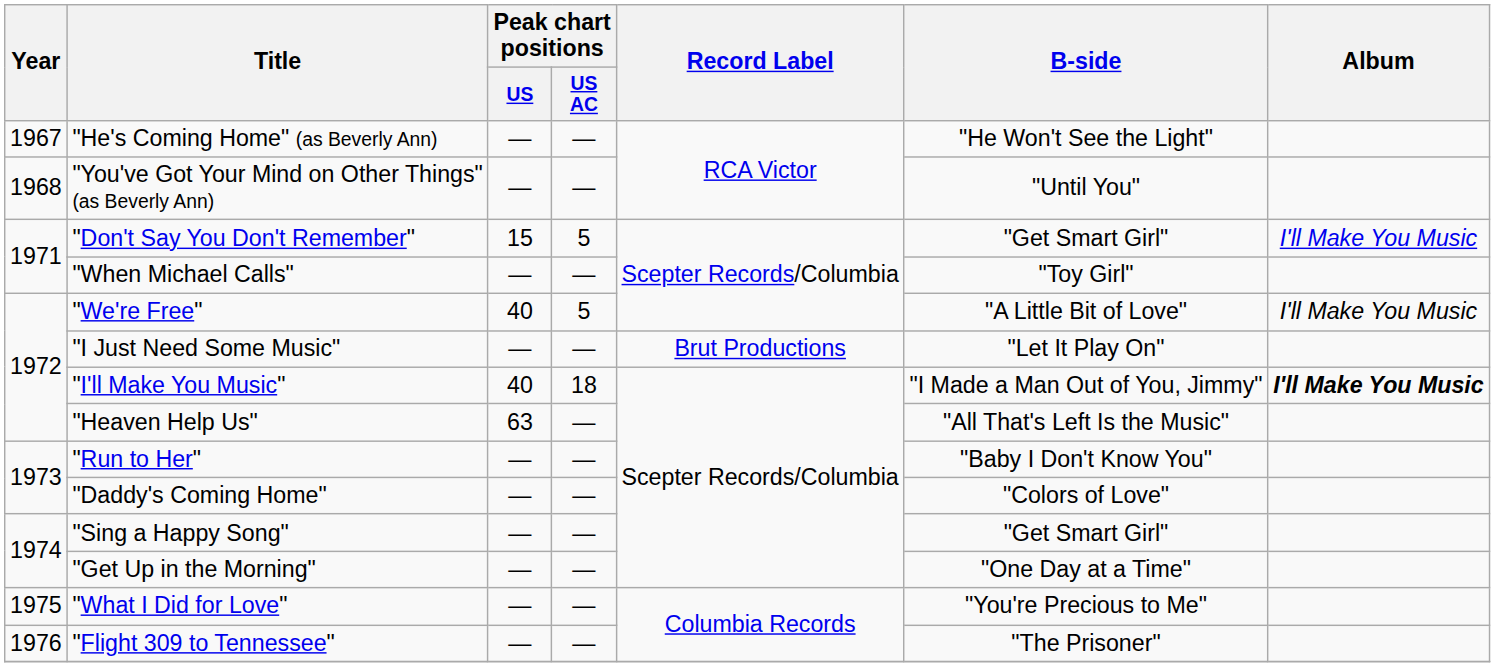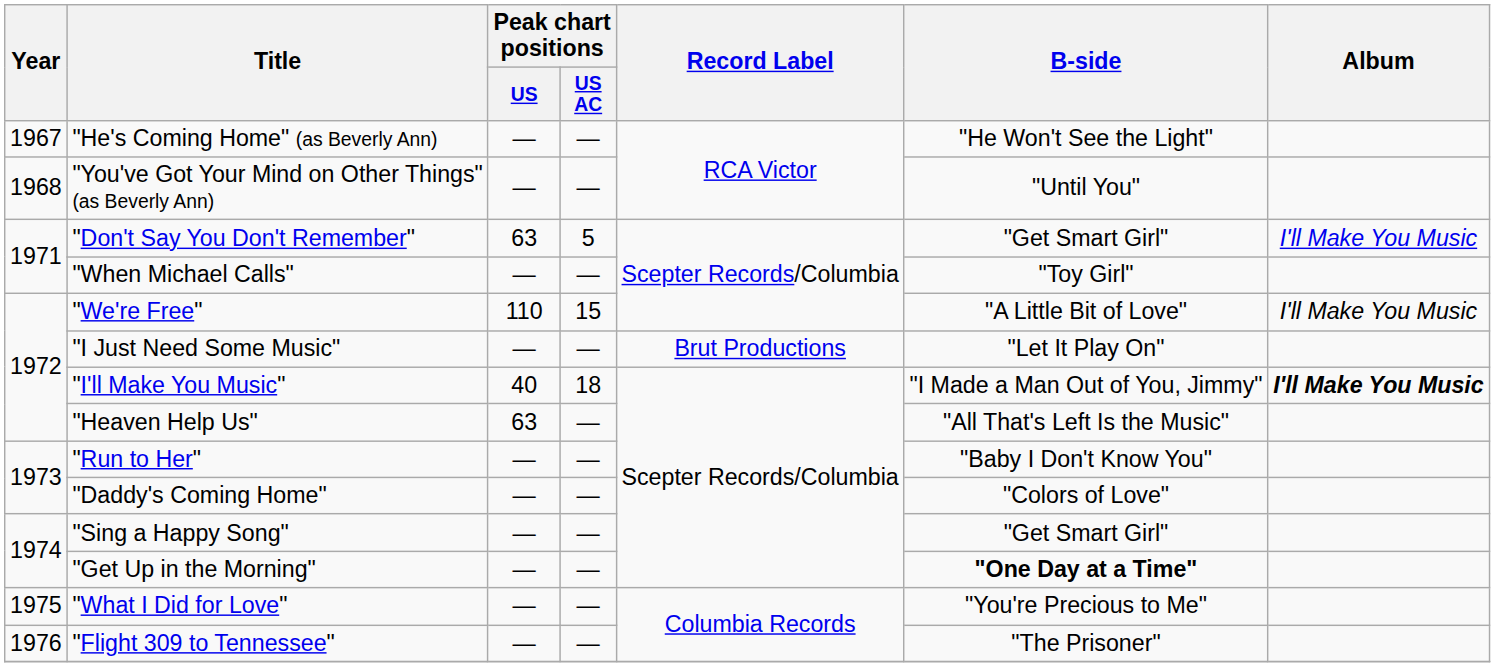"Don't Say You Don't Remember" | Peak chart positions / US: 15 -> 63
"We're Free" | Peak chart positions / US: 40 -> 110
"We're Free" | Peak chart positions / US AC: 5 -> 15
"Get Up in the Morning" | B-side: normal -> bold
